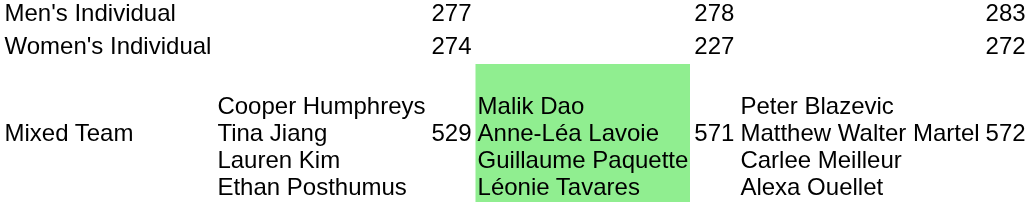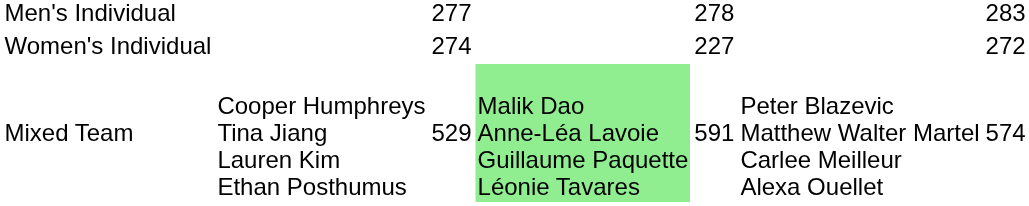Mixed Team | column 5: 571 -> 591
Mixed Team | column 7: 572 -> 574
